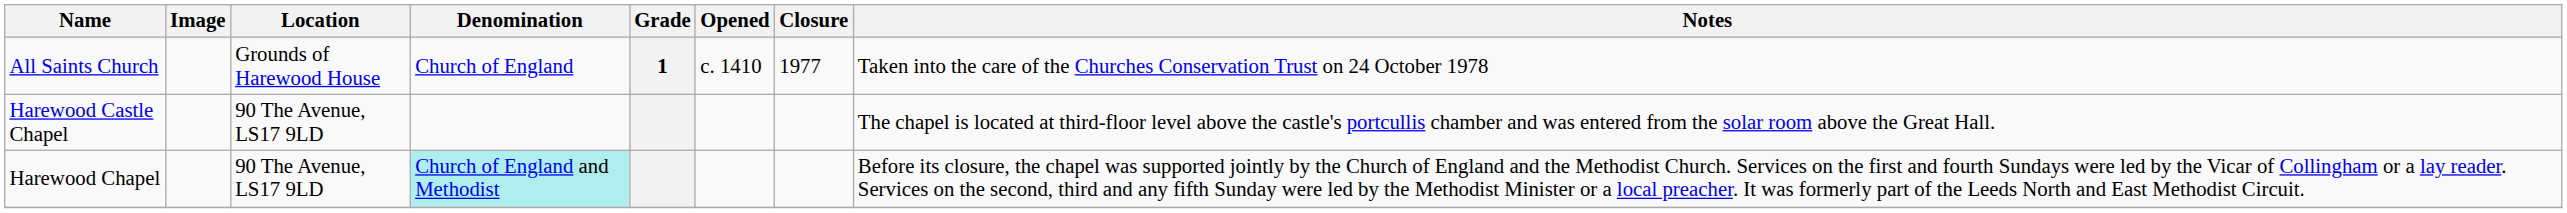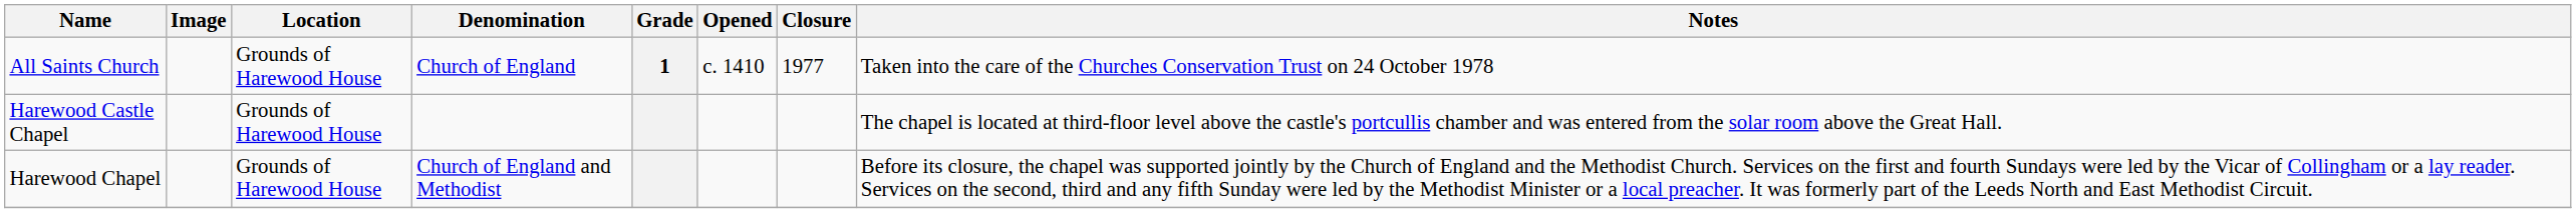Harewood Castle Chapel | Location: 90 The Avenue, LS17 9LD -> Grounds of Harewood House
Harewood Chapel | Location: 90 The Avenue, LS17 9LD -> Grounds of Harewood House
Harewood Chapel | Denomination: paleturquoise background -> no background
